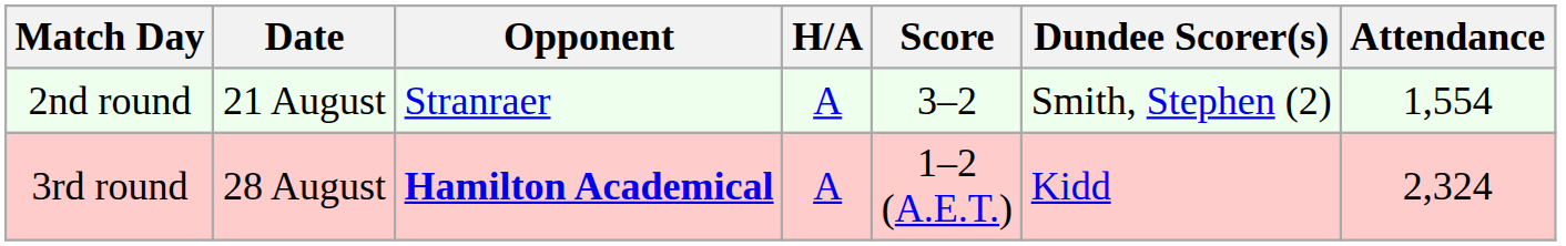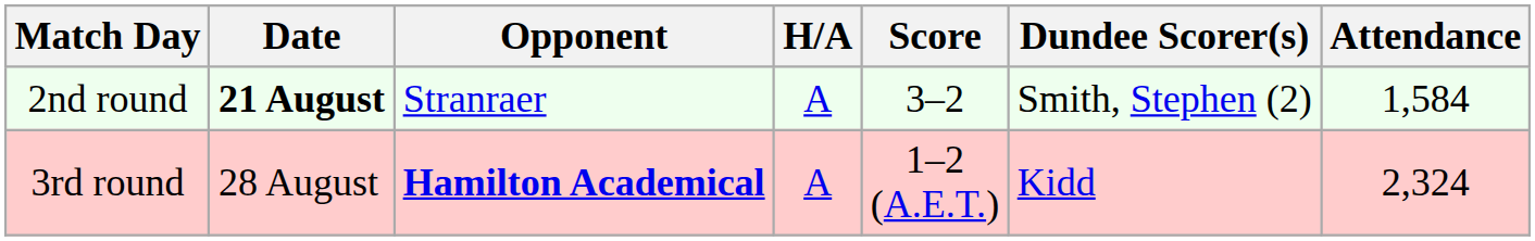2nd round | Date: normal -> bold
2nd round | Attendance: 1,554 -> 1,584
